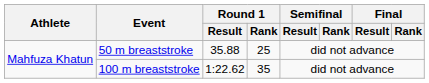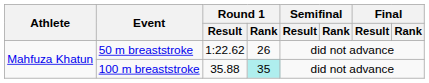50 m breaststroke | Round 1 / Result: 35.88 -> 1:22.62
50 m breaststroke | Round 1 / Rank: 25 -> 26
100 m breaststroke | Round 1 / Result: 1:22.62 -> 35.88
100 m breaststroke | Round 1 / Rank: no background -> paleturquoise background
